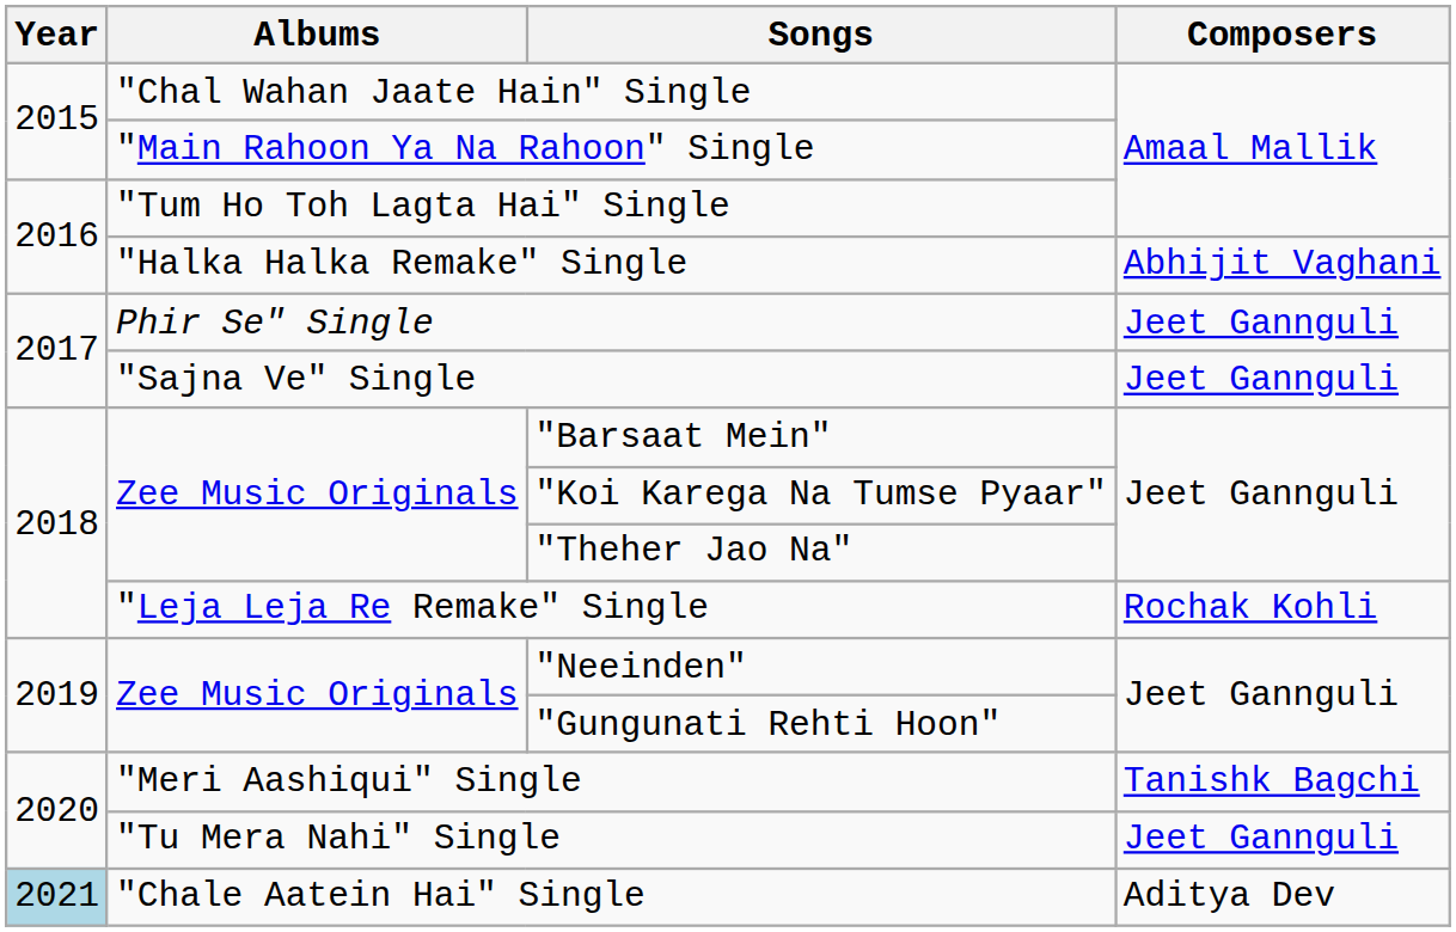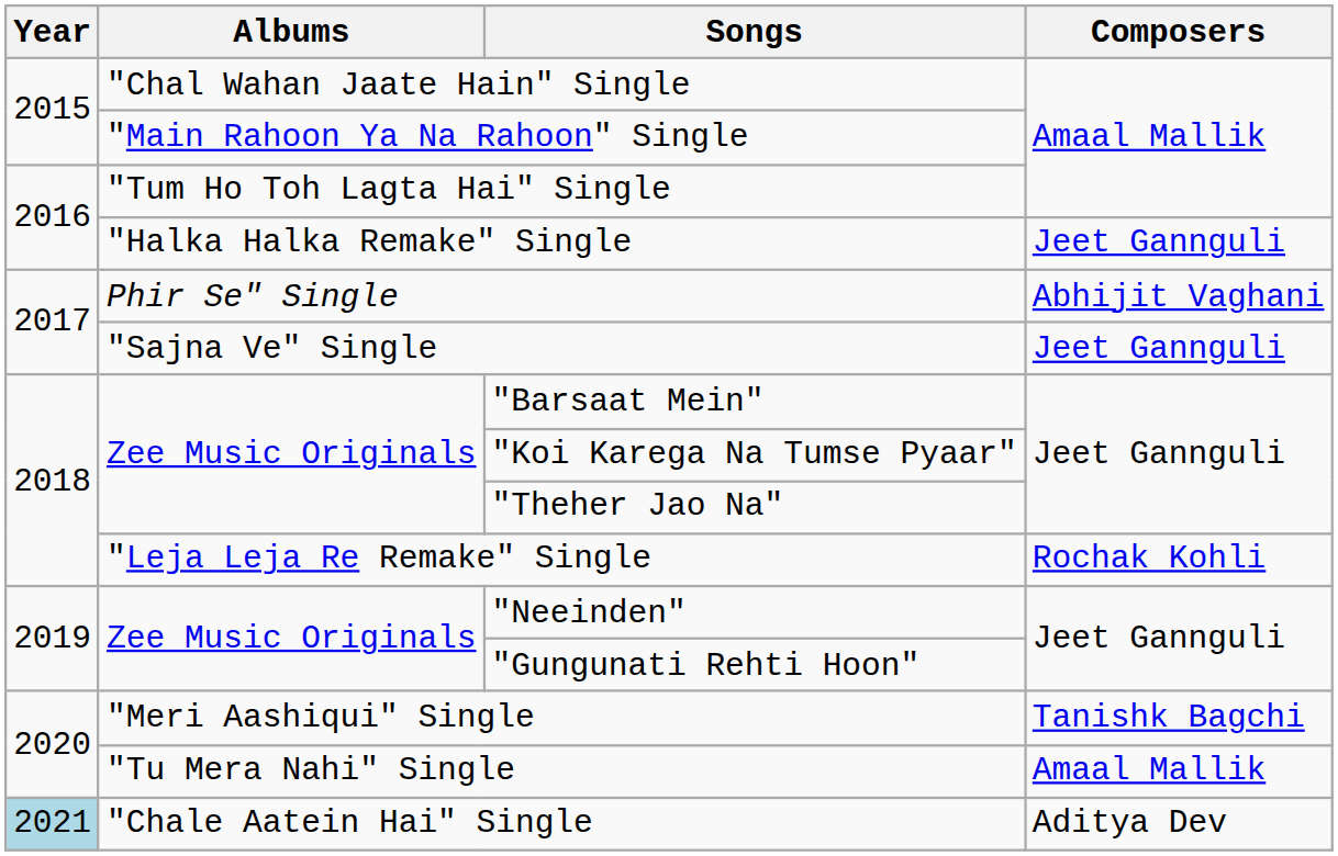"Halka Halka Remake" Single | Composers: Abhijit Vaghani -> Jeet Gannguli
Phir Se" Single | Composers: Jeet Gannguli -> Abhijit Vaghani
"Tu Mera Nahi" Single | Composers: Jeet Gannguli -> Amaal Mallik
